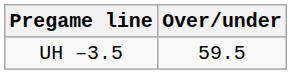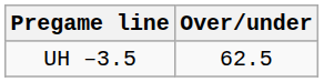UH –3.5 | Over/under: 59.5 -> 62.5
